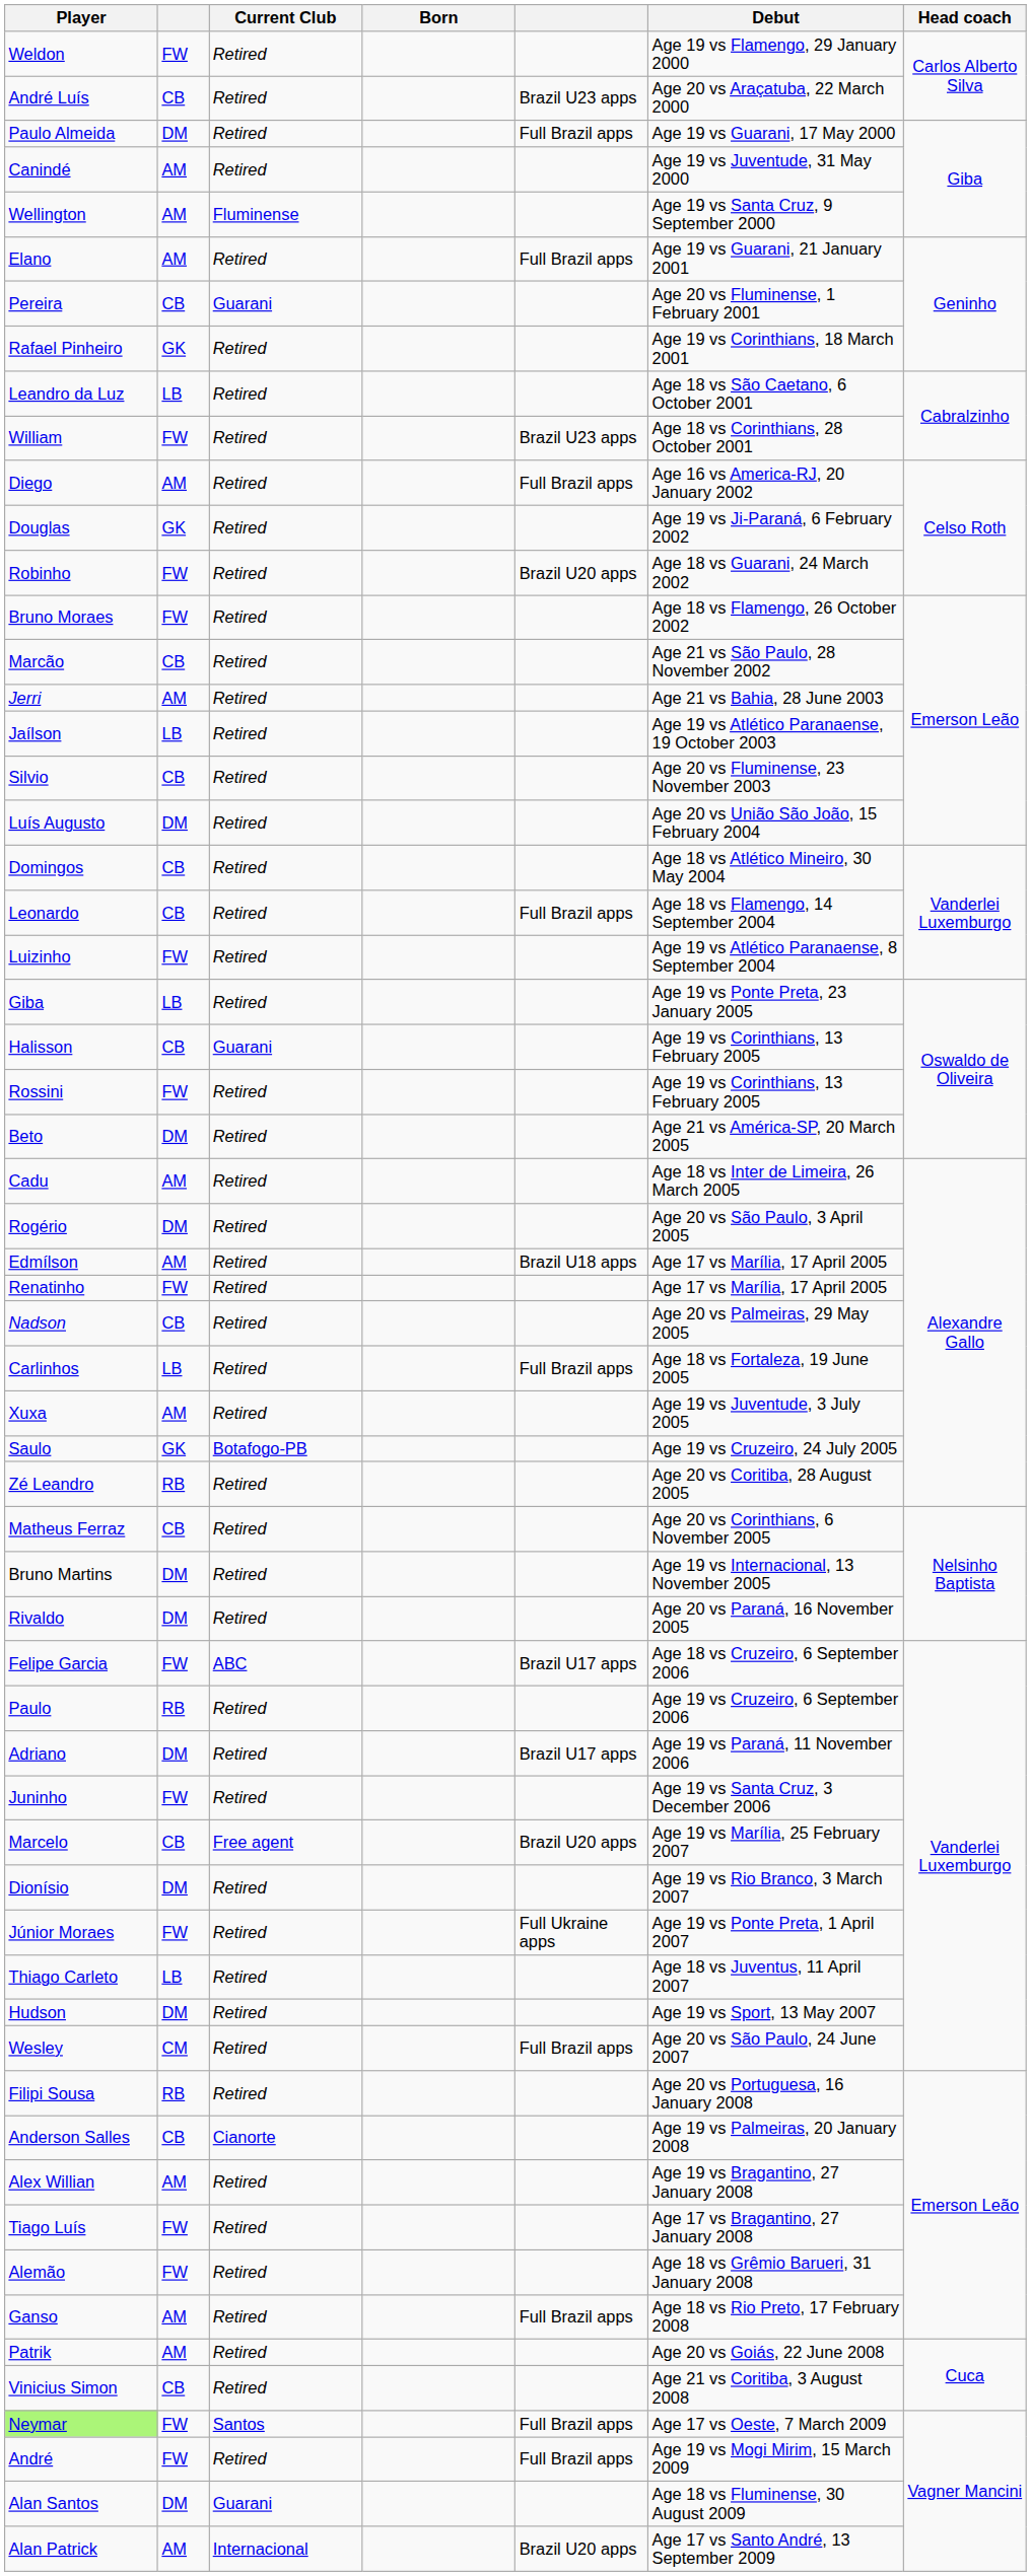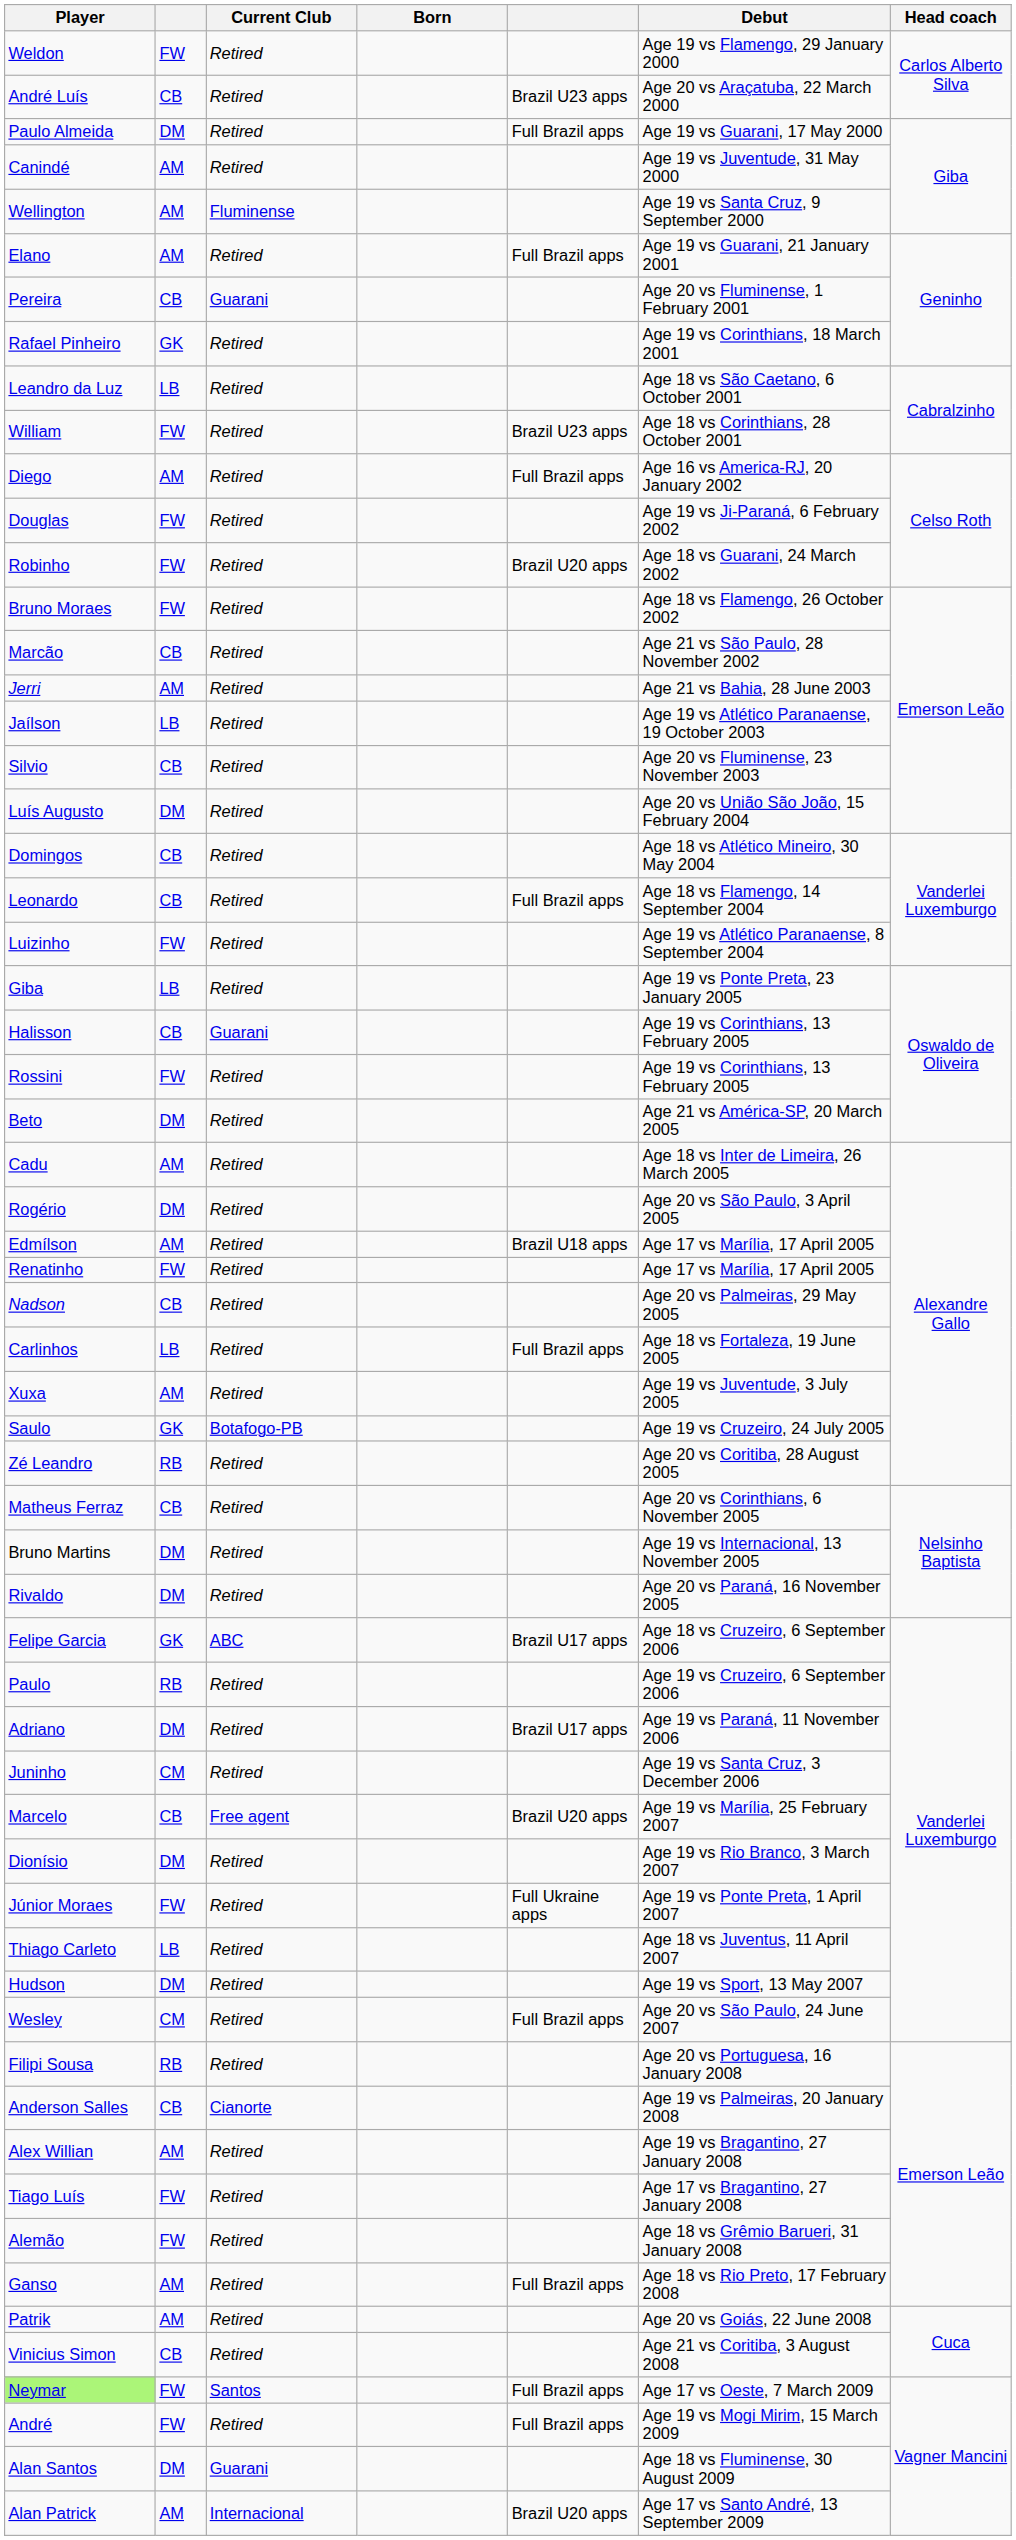Douglas | column 2: GK -> FW
Felipe Garcia | column 2: FW -> GK
Juninho | column 2: FW -> CM
